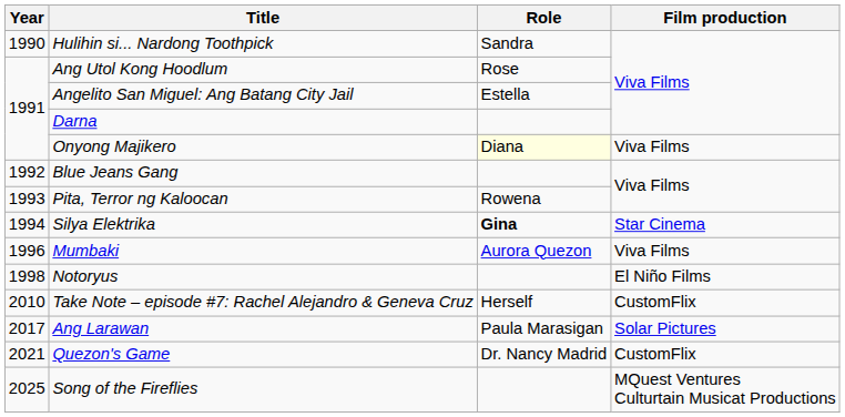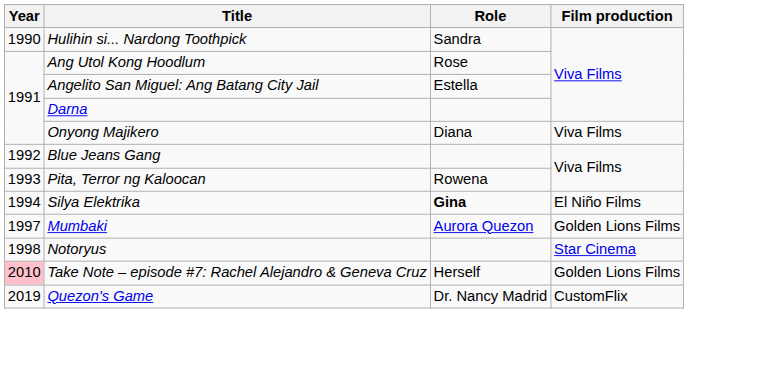Onyong Majikero | Role: lightyellow background -> no background
Silya Elektrika | Film production: Star Cinema -> El Niño Films
Mumbaki | Year: 1996 -> 1997
Mumbaki | Film production: Viva Films -> Golden Lions Films
Notoryus | Film production: El Niño Films -> Star Cinema
Take Note – episode #7: Rachel Alejandro & Geneva Cruz | Year: no background -> pink background
Take Note – episode #7: Rachel Alejandro & Geneva Cruz | Film production: CustomFlix -> Golden Lions Films
- row: 2017 | Ang Larawan | Paula Marasigan | Solar Pictures
Quezon's Game | Year: 2021 -> 2019
- row: 2025 | Song of the Fireflies | MQuest Ventures Culturtain Musicat Productions
